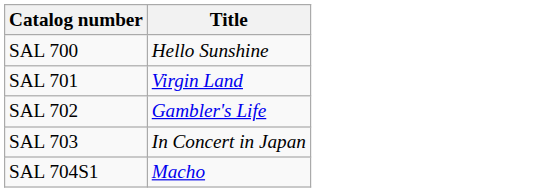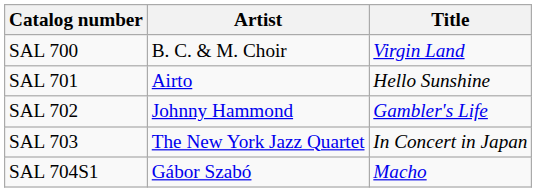+ column: Artist | B. C. & M. Choir | Airto | Johnny Hammond | The New York Jazz Quartet | Gábor Szabó
SAL 700 | Title: Hello Sunshine -> Virgin Land
SAL 701 | Title: Virgin Land -> Hello Sunshine
